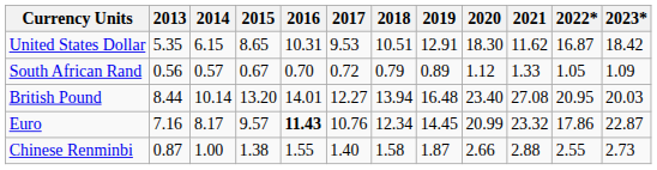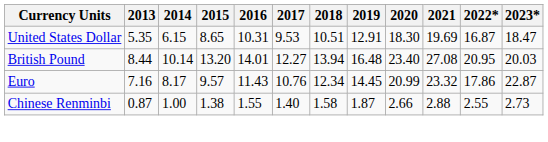United States Dollar | 2021: 11.62 -> 19.69
United States Dollar | 2023*: 18.42 -> 18.47
- row: South African Rand | 0.56 | 0.57 | 0.67 | 0.70 | 0.72 | 0.79 | 0.89 | 1.12 | 1.33 | 1.05 | 1.09
Euro | 2016: bold -> normal
